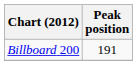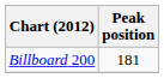Billboard 200 | Peak position: 191 -> 181
